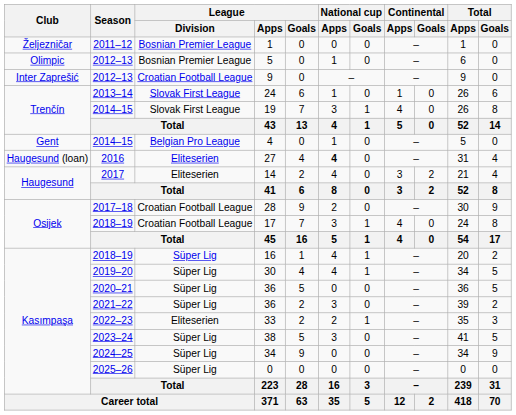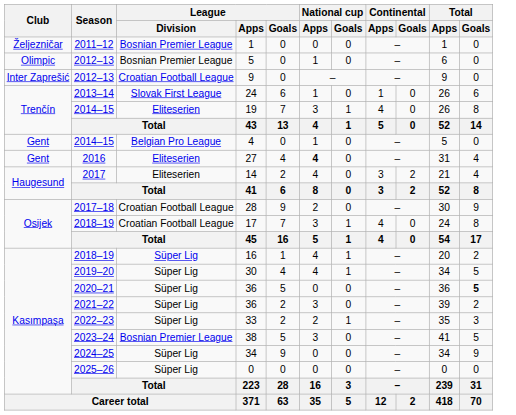19 | League / Division: Slovak First League -> Eliteserien
27 | Club: Haugesund (loan) -> Gent
2020–21 / 36 | Total / Goals: normal -> bold
33 | League / Division: Eliteserien -> Süper Lig
38 | League / Division: Süper Lig -> Bosnian Premier League
